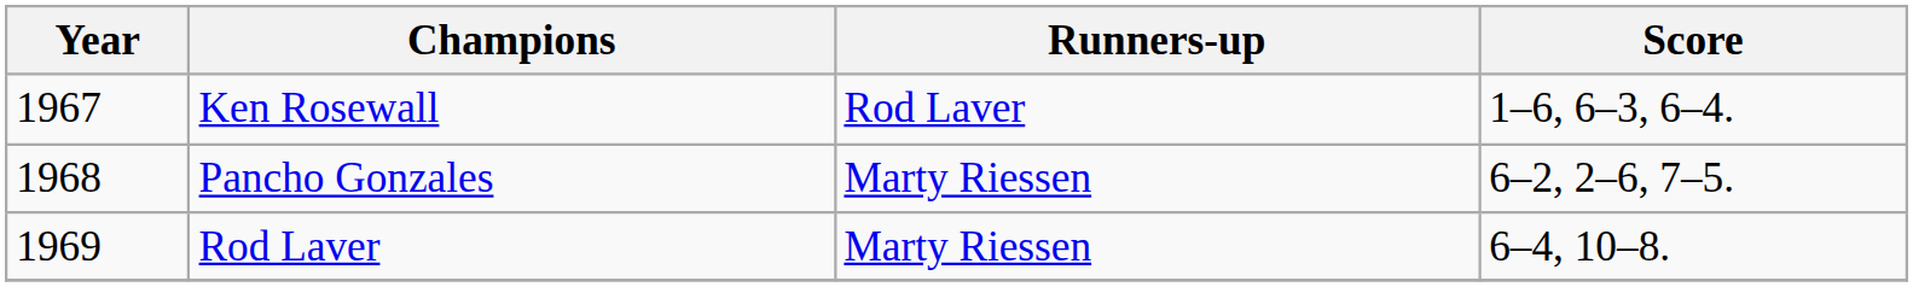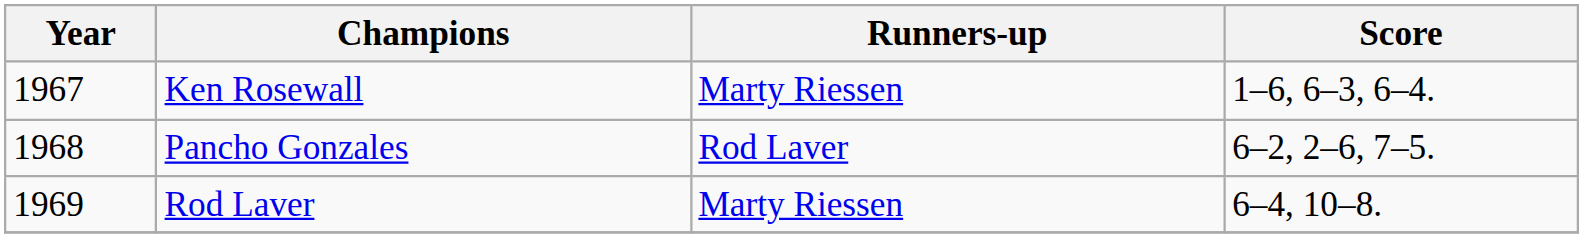Ken Rosewall | Runners-up: Rod Laver -> Marty Riessen
Pancho Gonzales | Runners-up: Marty Riessen -> Rod Laver
